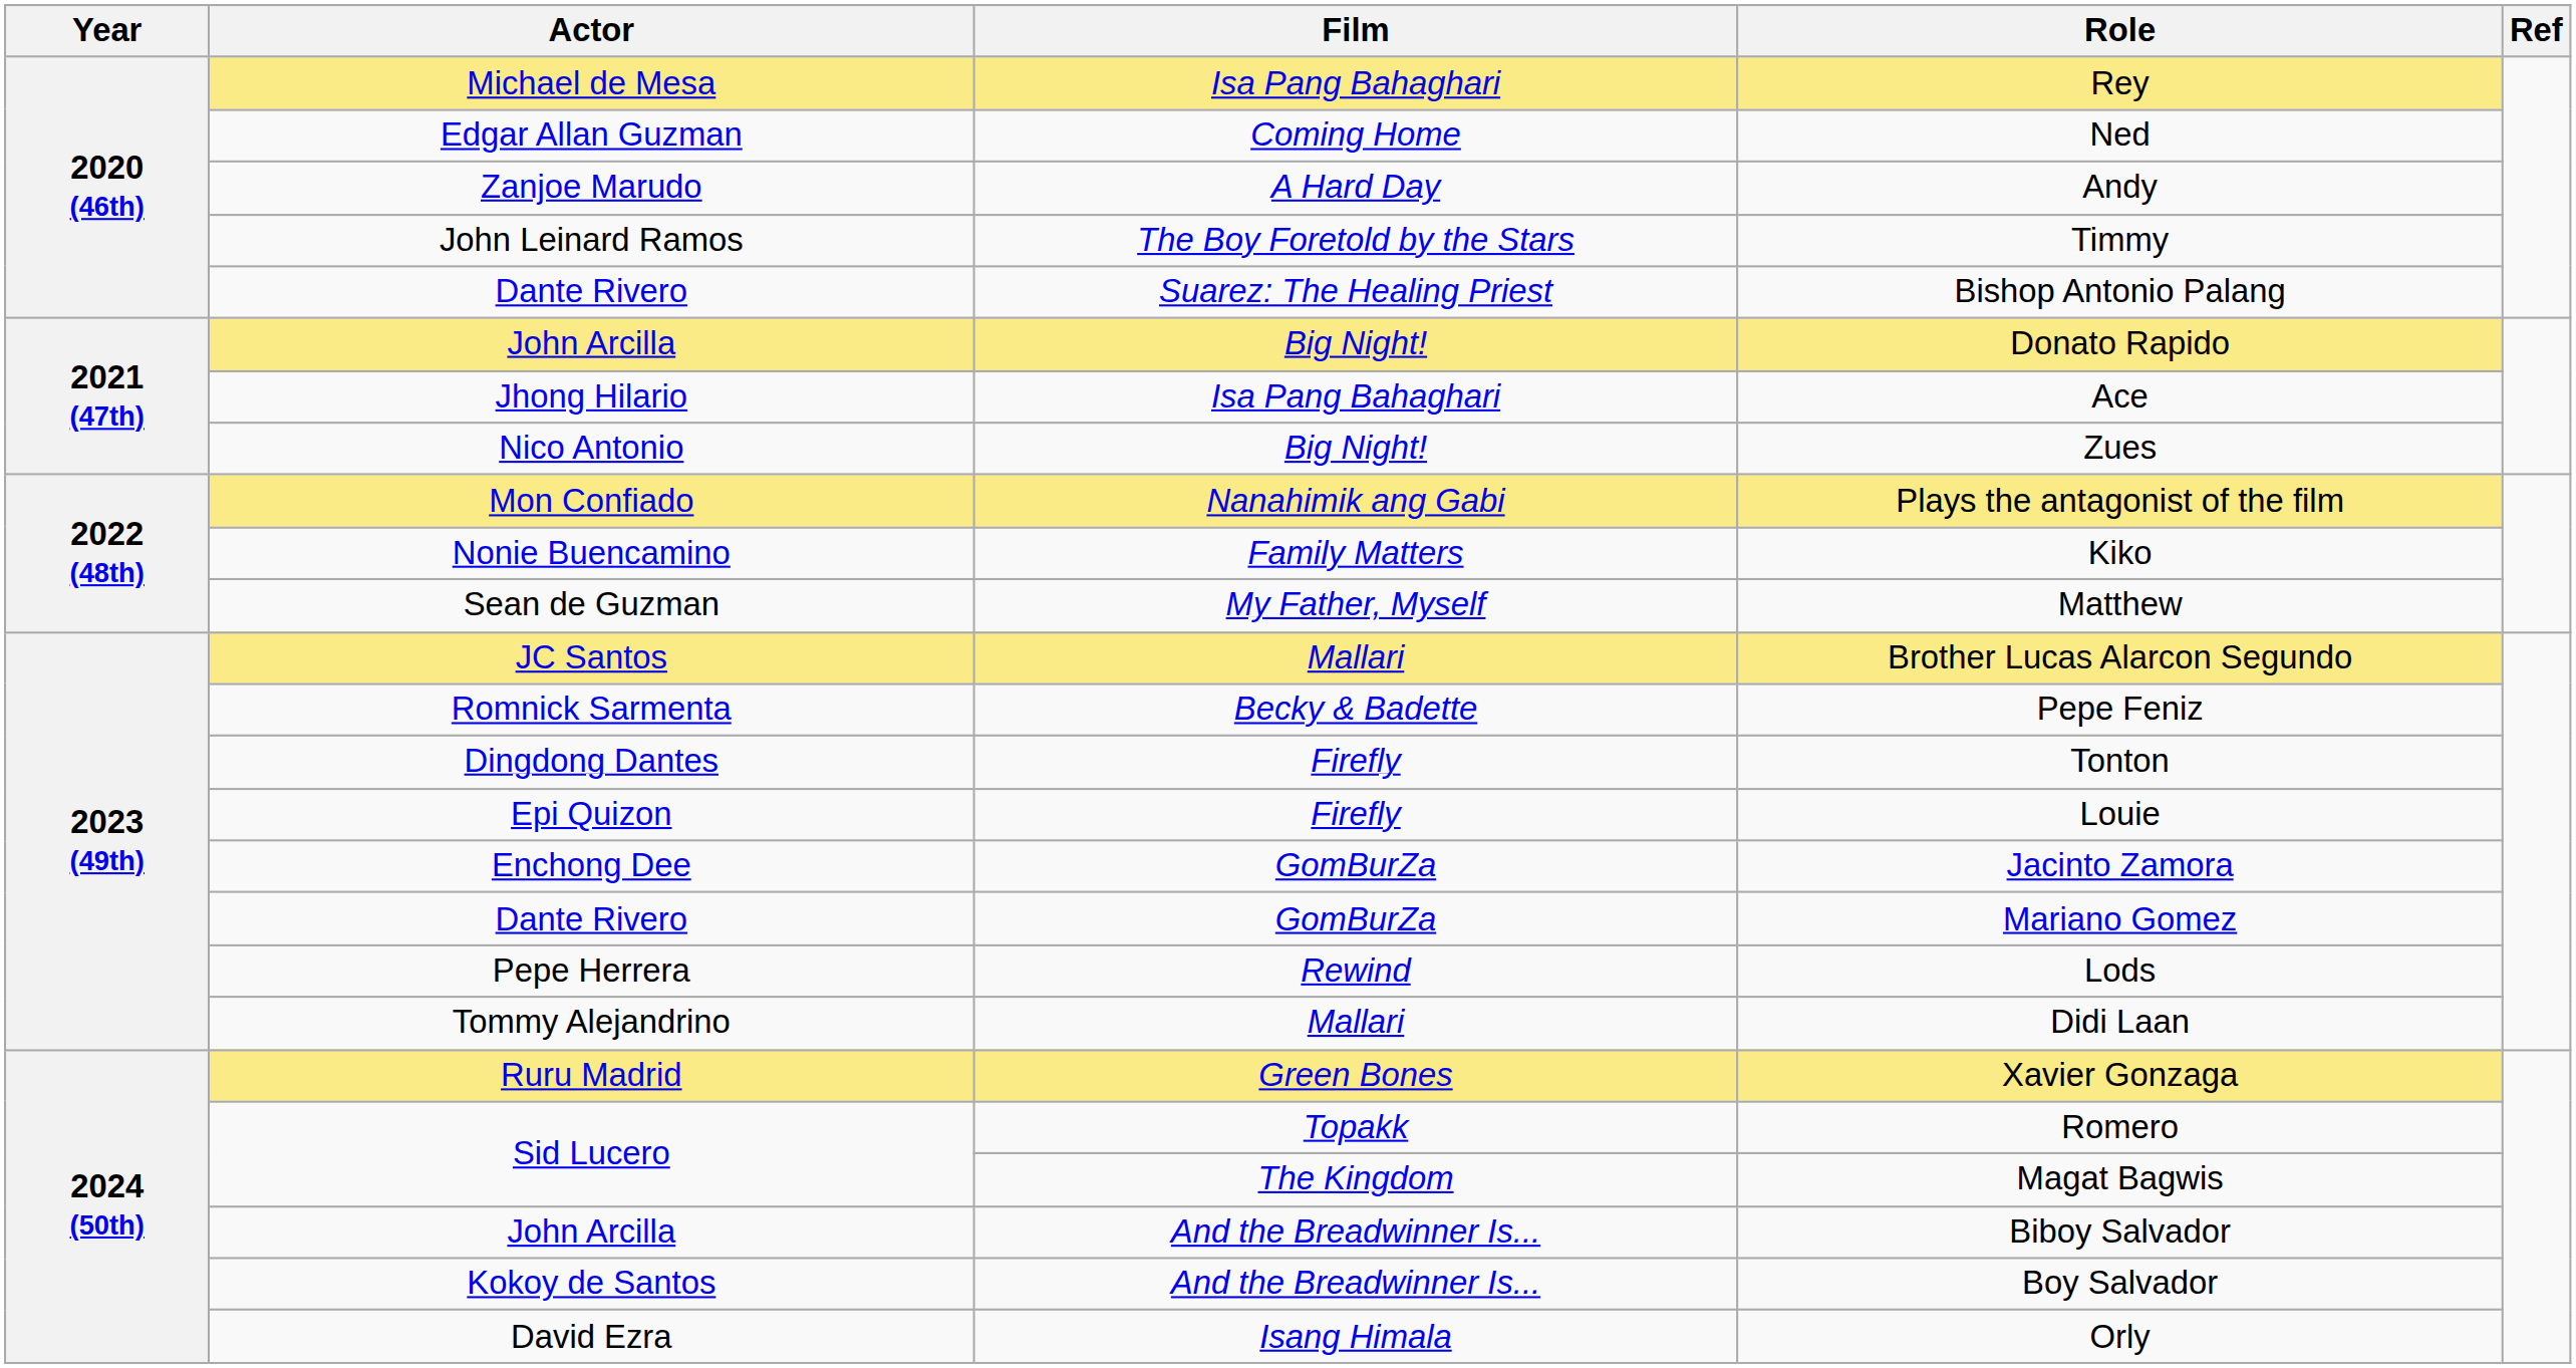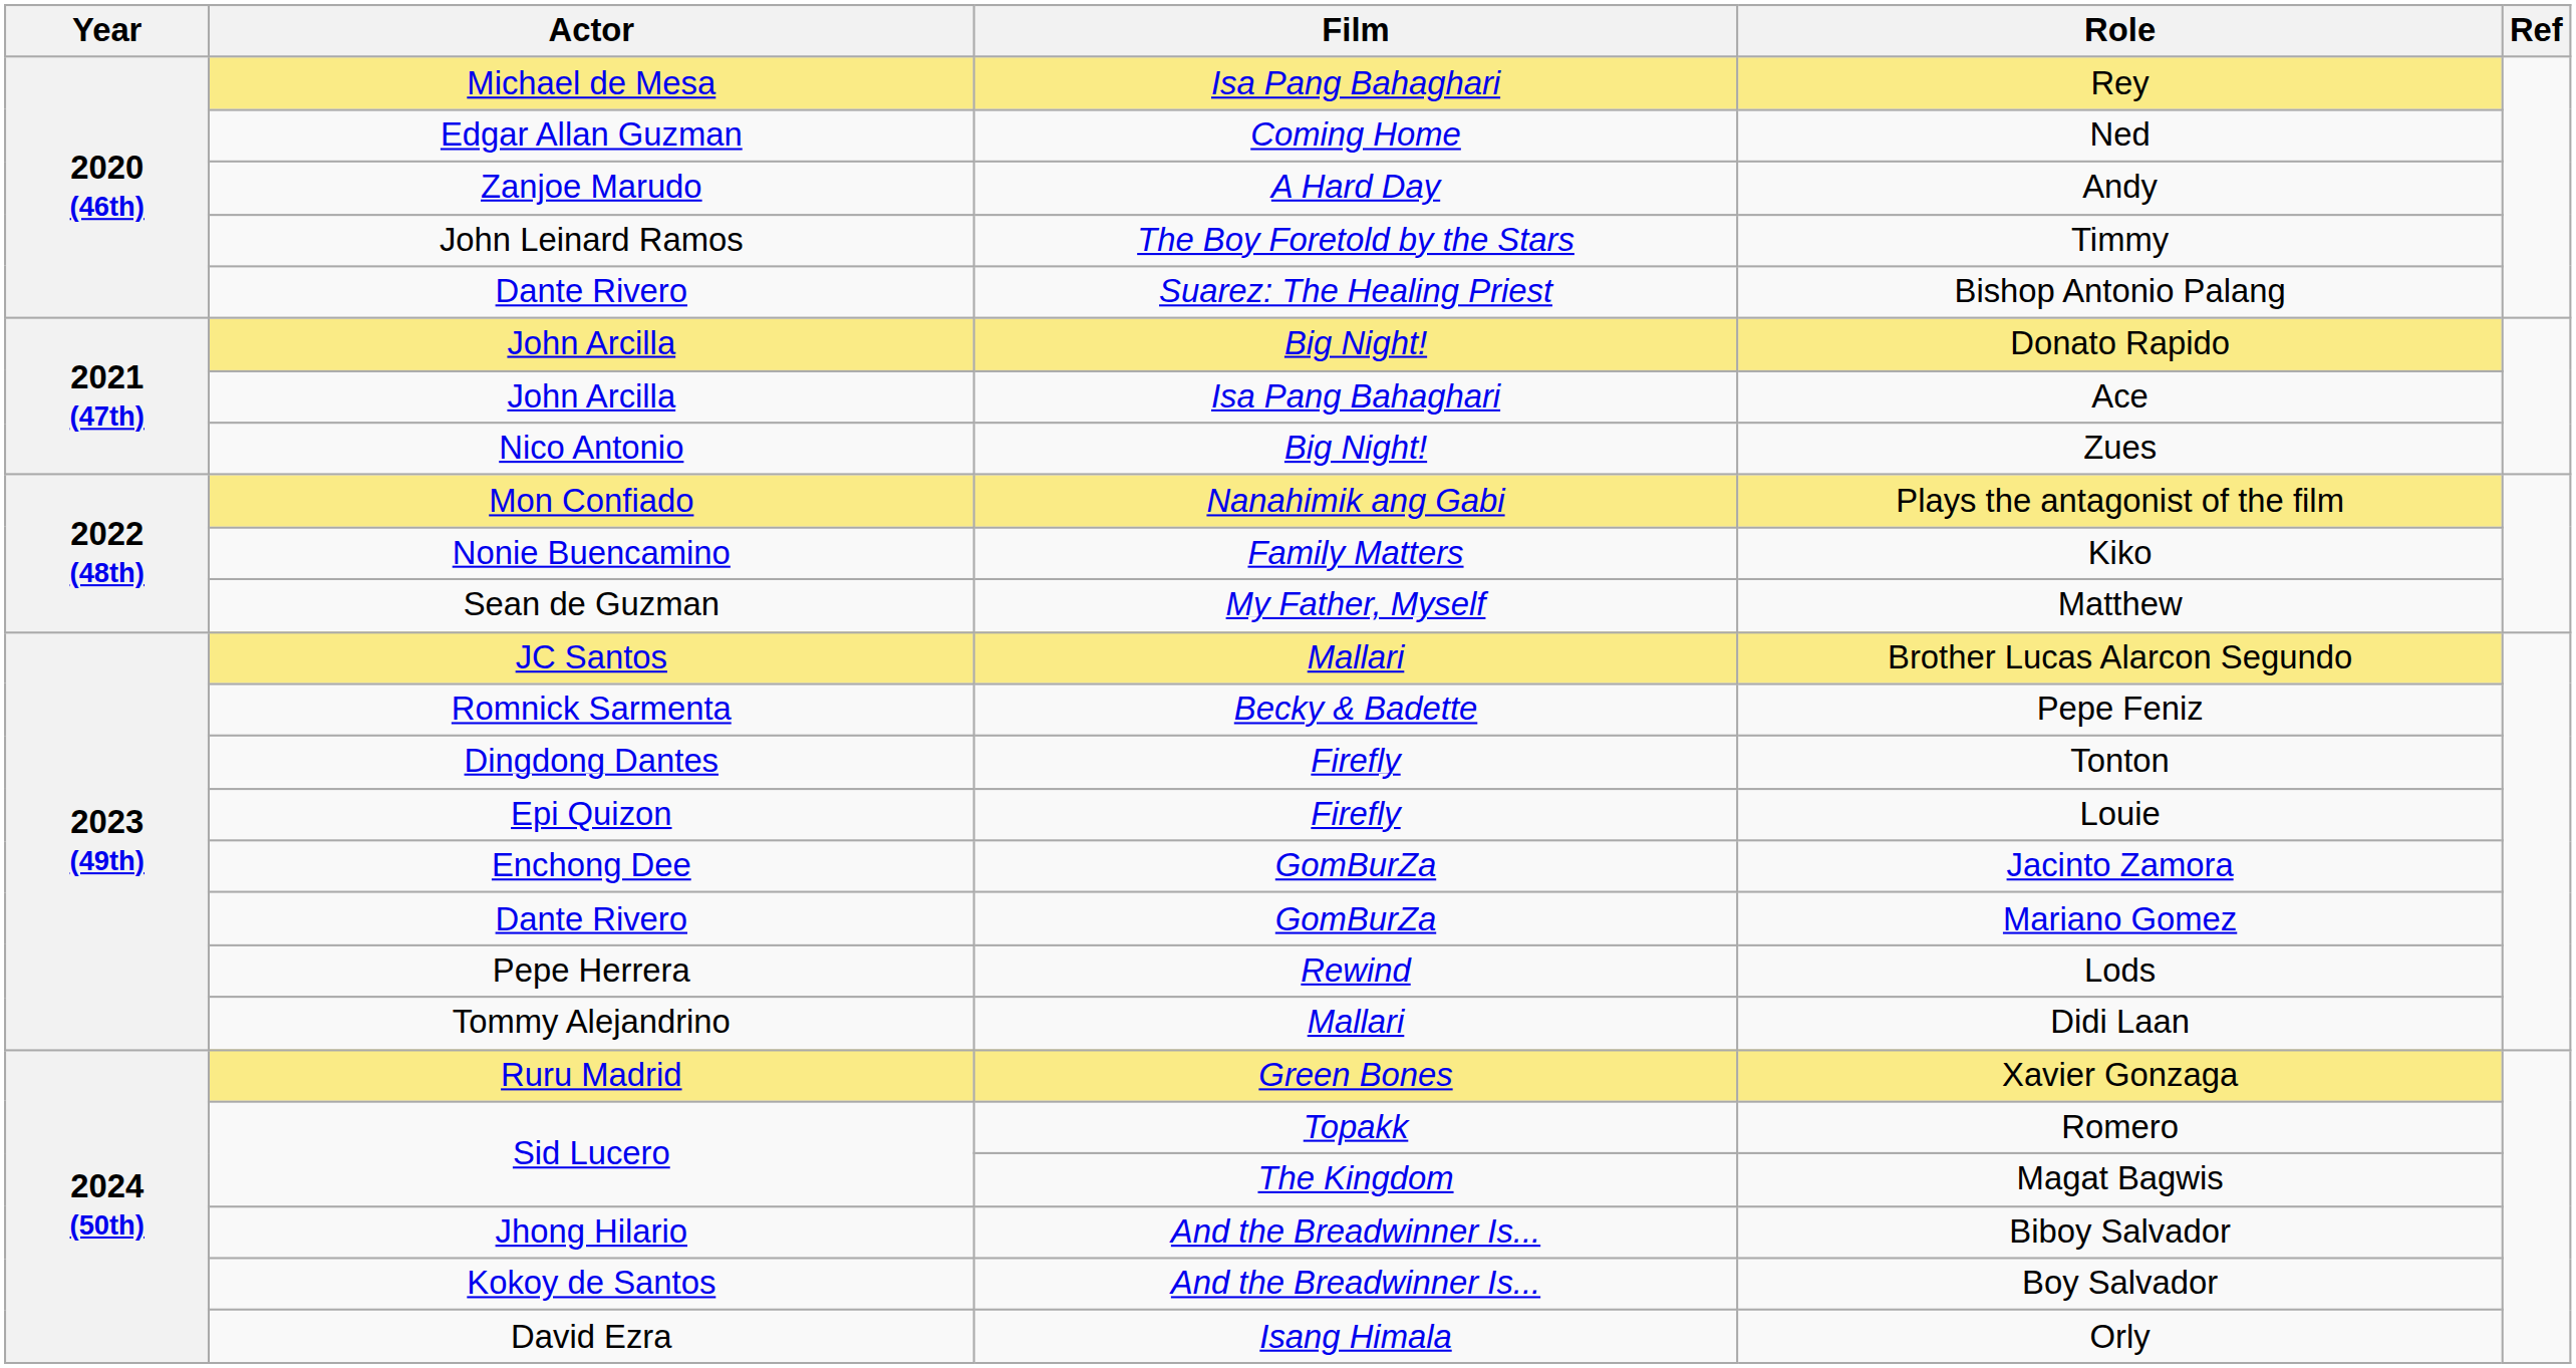Ace | Actor: Jhong Hilario -> John Arcilla
Biboy Salvador | Actor: John Arcilla -> Jhong Hilario
